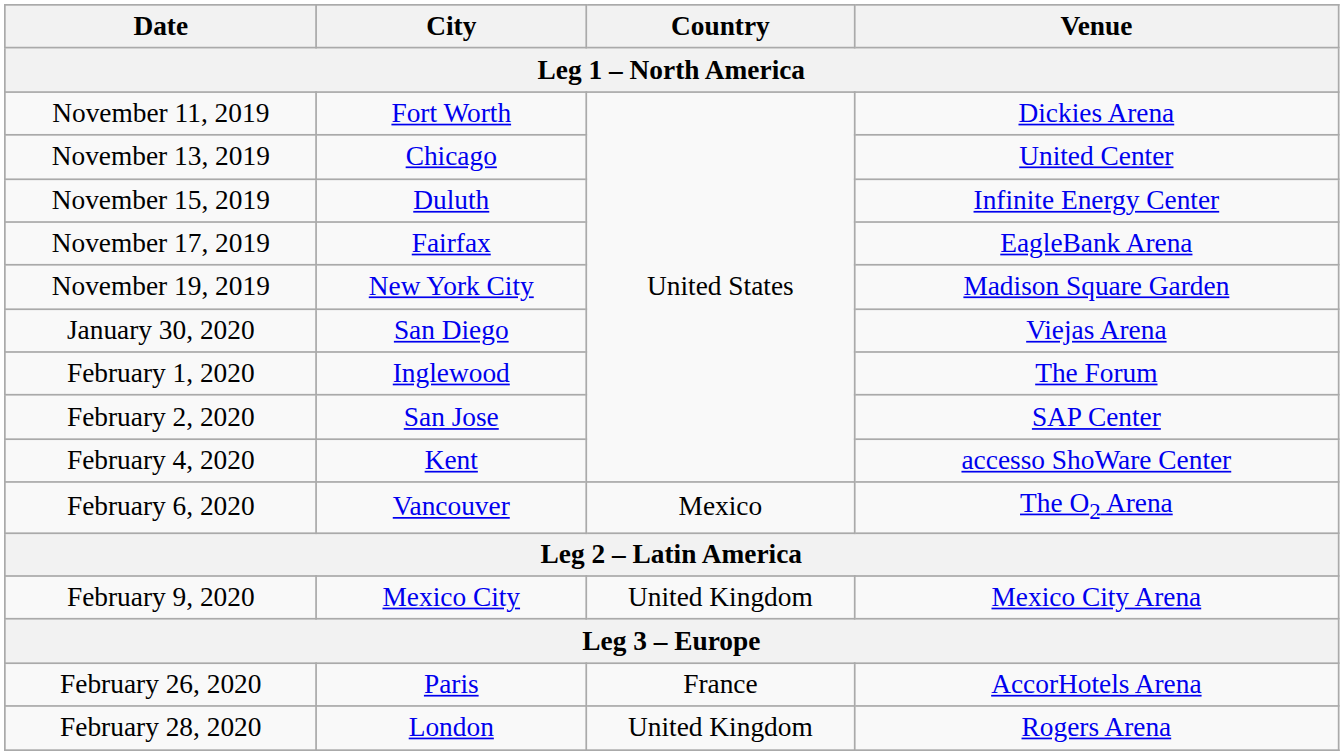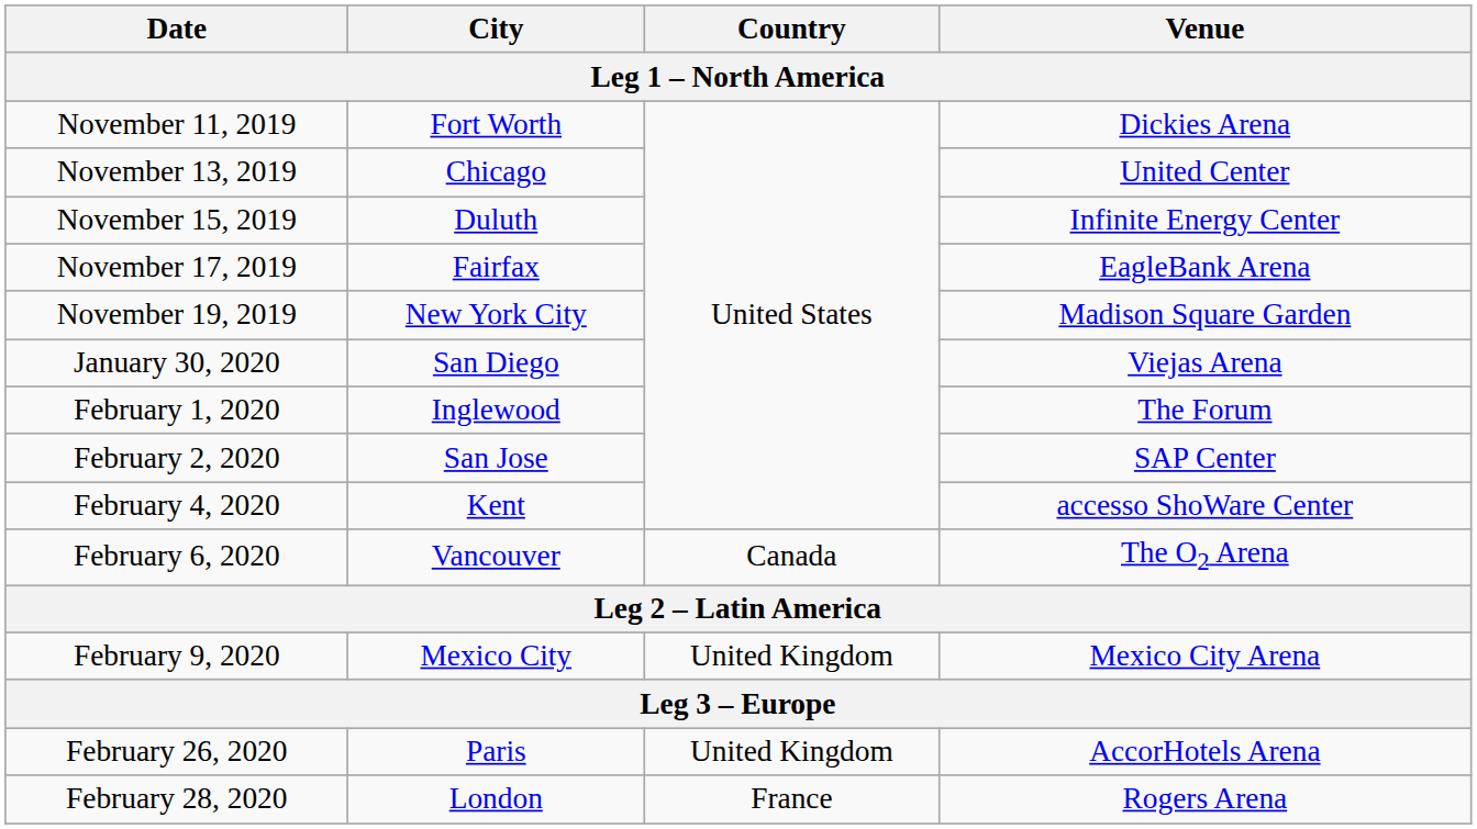February 6, 2020 | Country: Mexico -> Canada
February 26, 2020 | Country: France -> United Kingdom
February 28, 2020 | Country: United Kingdom -> France
